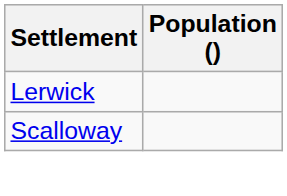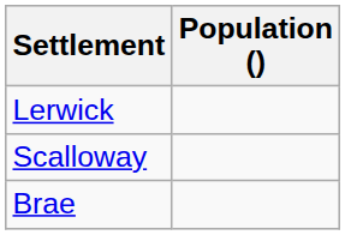+ row: Brae
